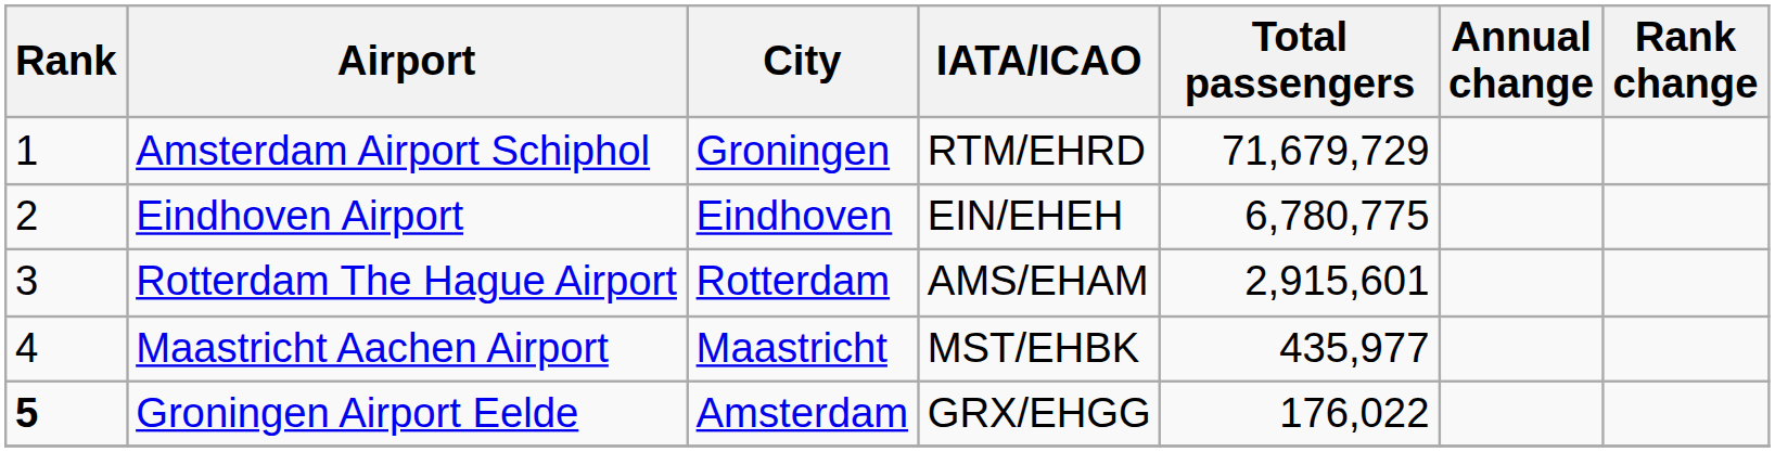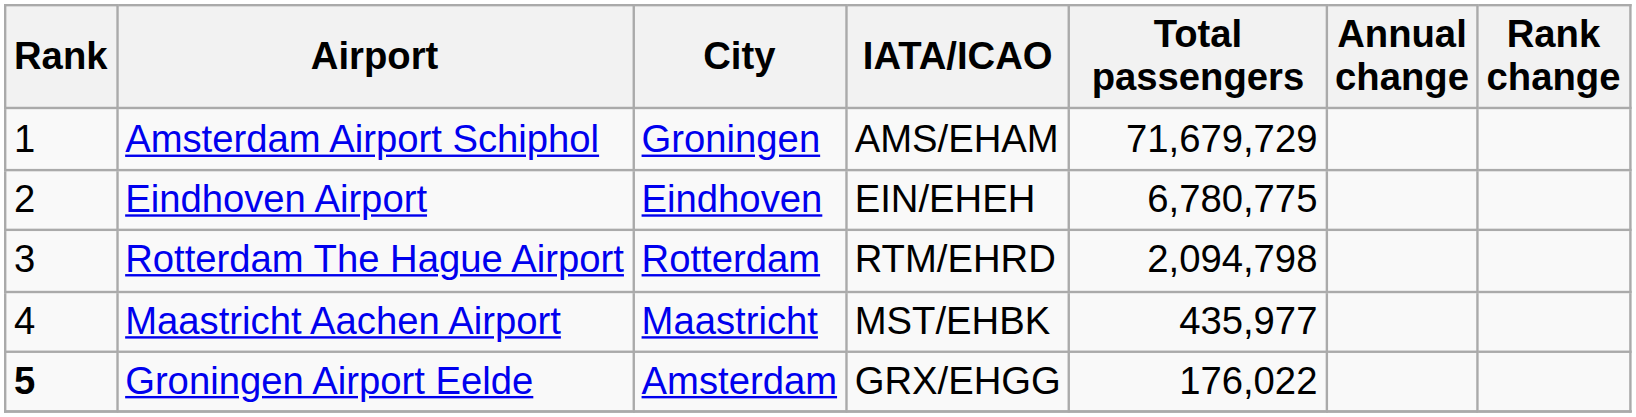Amsterdam Airport Schiphol | IATA/ICAO: RTM/EHRD -> AMS/EHAM
Rotterdam The Hague Airport | IATA/ICAO: AMS/EHAM -> RTM/EHRD
Rotterdam The Hague Airport | Total passengers: 2,915,601 -> 2,094,798
